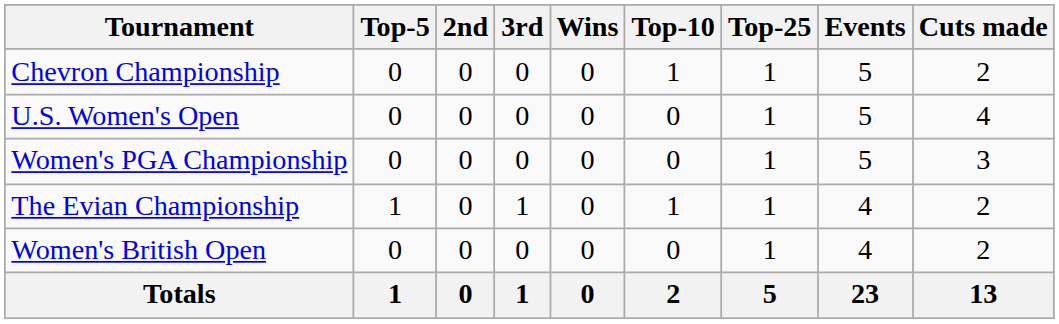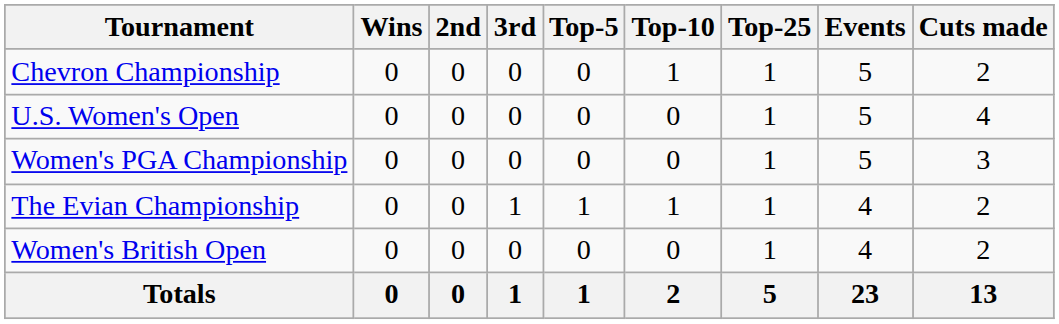columns swapped: Wins <-> Top-5
